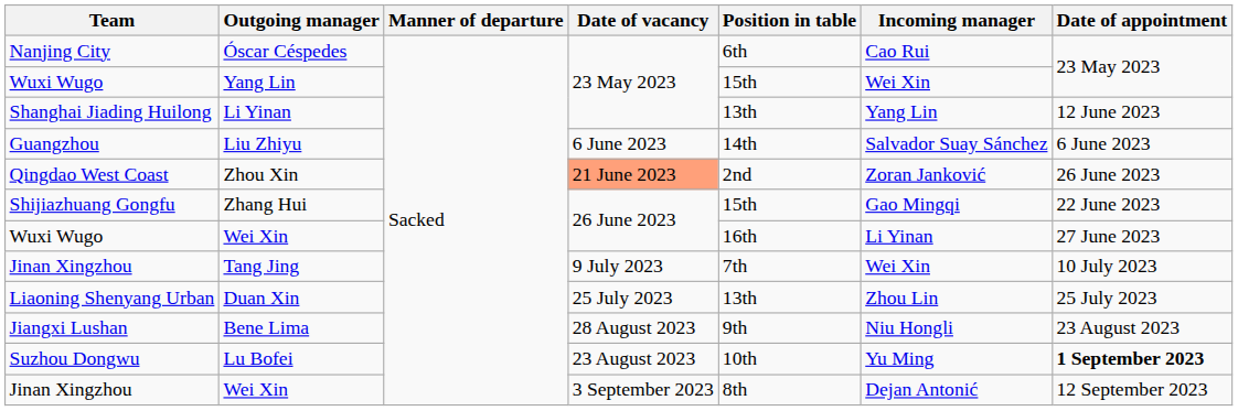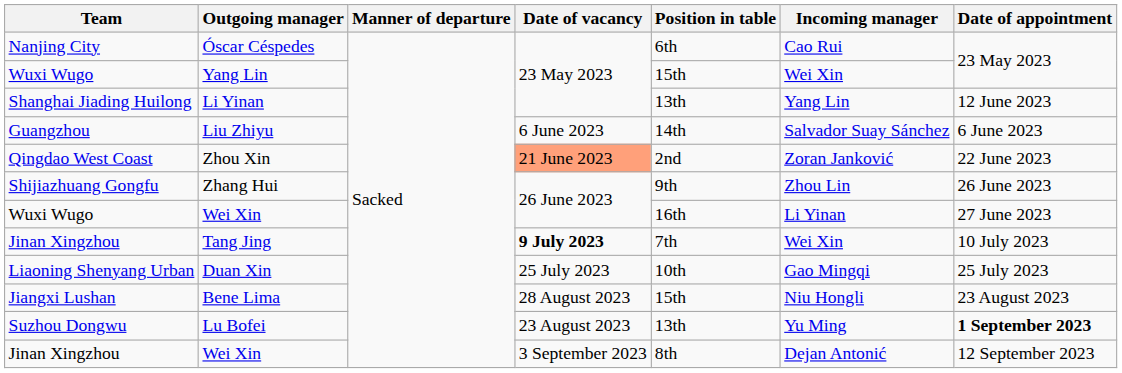Zhou Xin | Date of appointment: 26 June 2023 -> 22 June 2023
Zhang Hui | Position in table: 15th -> 9th
Zhang Hui | Incoming manager: Gao Mingqi -> Zhou Lin
Zhang Hui | Date of appointment: 22 June 2023 -> 26 June 2023
Tang Jing | Date of vacancy: normal -> bold
Duan Xin | Position in table: 13th -> 10th
Duan Xin | Incoming manager: Zhou Lin -> Gao Mingqi
Bene Lima | Position in table: 9th -> 15th
Lu Bofei | Position in table: 10th -> 13th
